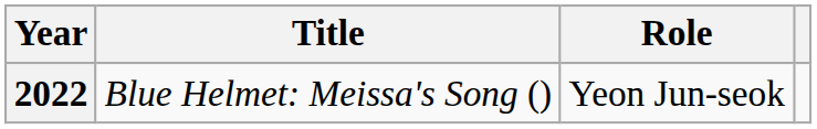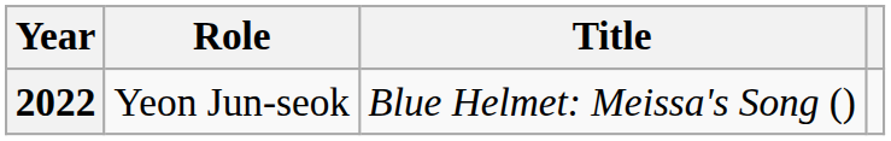columns swapped: Title <-> Role
